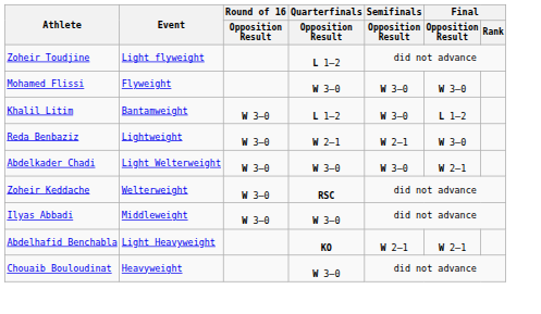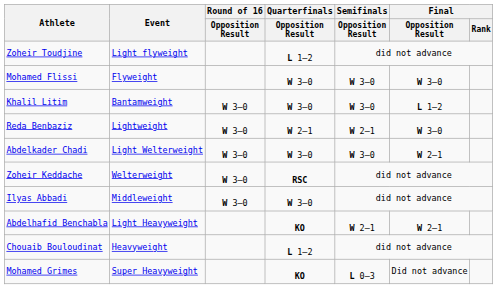Khalil Litim | Quarterfinals / Opposition Result: L 1–2 -> W 3–0
Chouaib Bouloudinat | Quarterfinals / Opposition Result: W 3–0 -> L 1–2
+ row: Mohamed Grimes | Super Heavyweight | KO | L 0–3 | Did not advance
